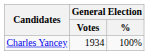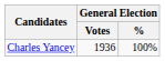Charles Yancey | General Election / Votes: 1934 -> 1936
